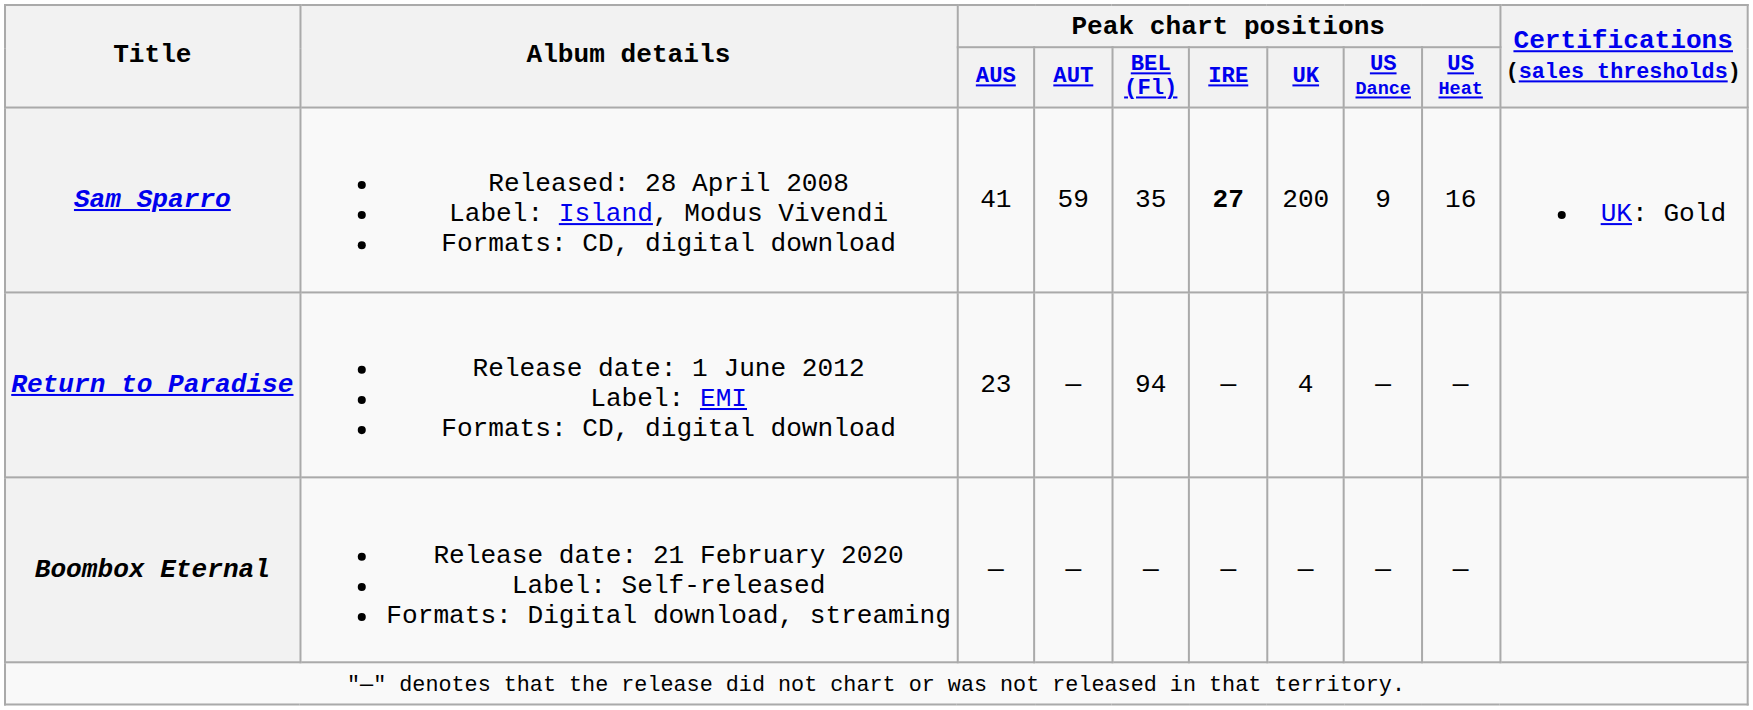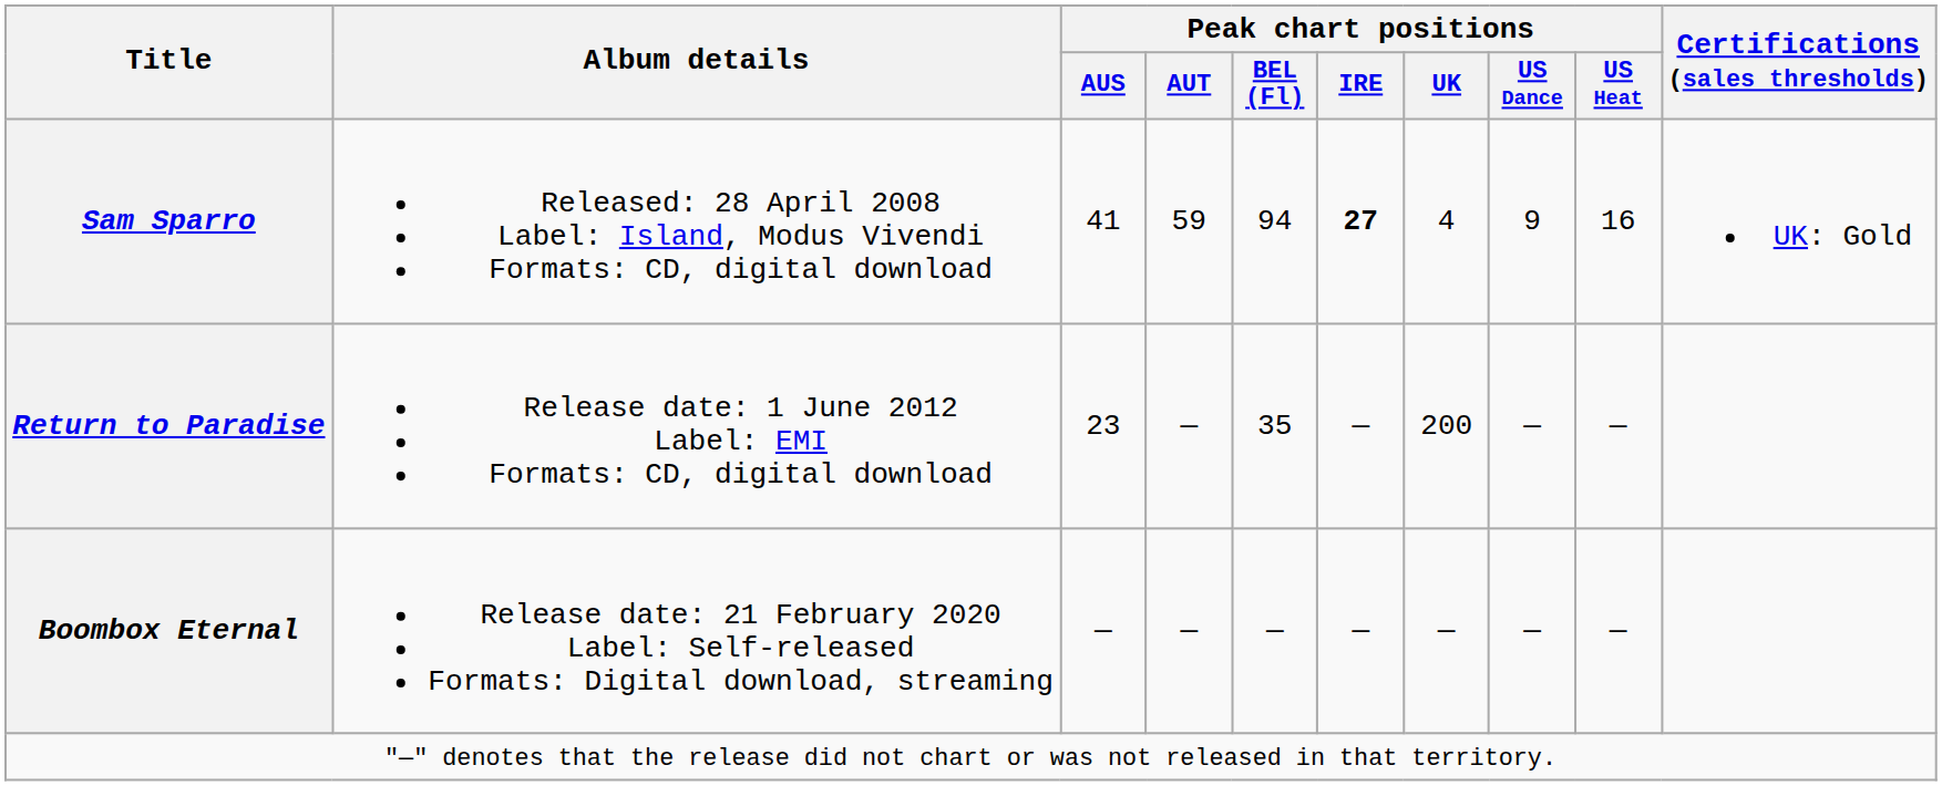Sam Sparro | Peak chart positions / BEL (Fl): 35 -> 94
Sam Sparro | Peak chart positions / UK: 200 -> 4
Return to Paradise | Peak chart positions / BEL (Fl): 94 -> 35
Return to Paradise | Peak chart positions / UK: 4 -> 200
